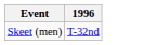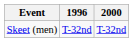+ column: 2000 | T-32nd
